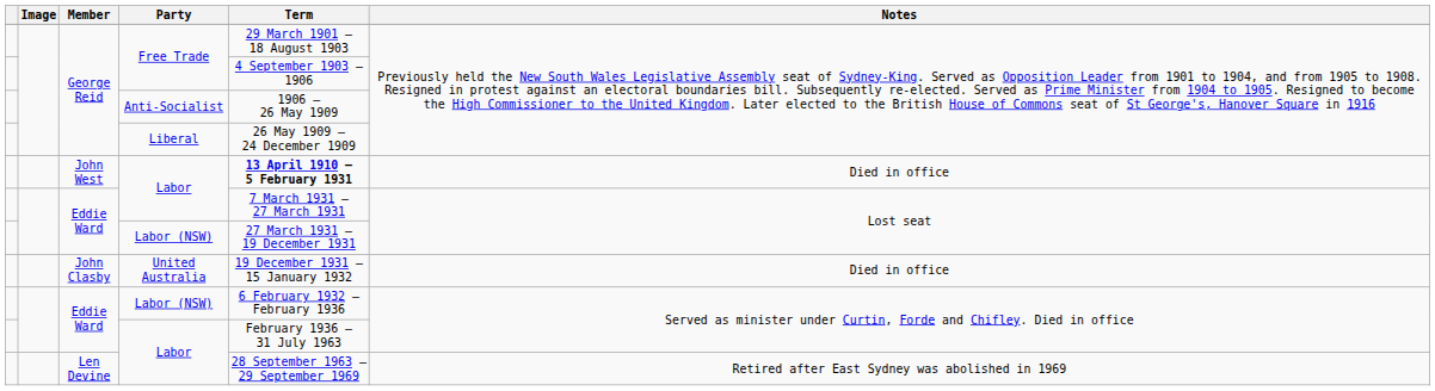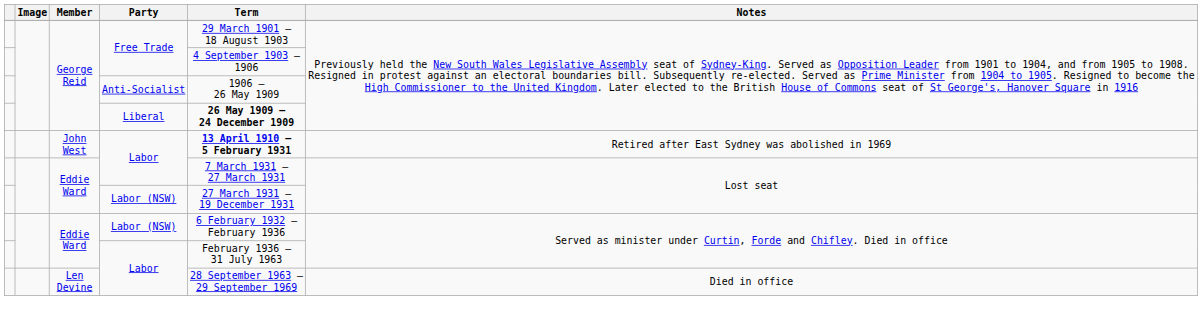Liberal | Term: normal -> bold
John West / Labor | Notes: Died in office -> Retired after East Sydney was abolished in 1969
- row: John Clasby | United Australia | 19 December 1931 – 15 January 1932 | Died in office
Len Devine / Labor | Notes: Retired after East Sydney was abolished in 1969 -> Died in office
